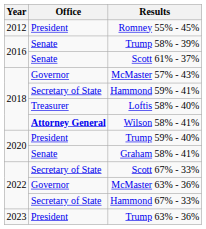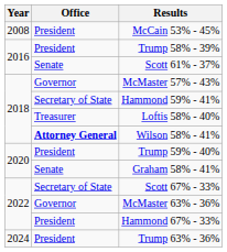+ row: 2008 | President | McCain 53% - 45%
- row: 2012 | President | Romney 55% - 45%
Trump 58% - 39% | Office: Senate -> President
Hammond 67% - 33% | Office: Secretary of State -> President
Trump 63% - 36% | Year: 2023 -> 2024
